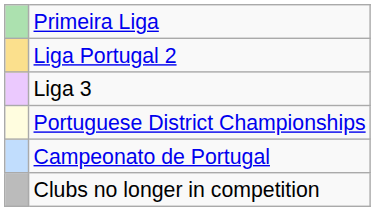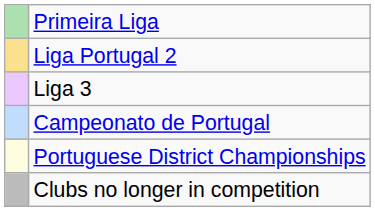rows swapped: Campeonato de Portugal <-> Portuguese District Championships
